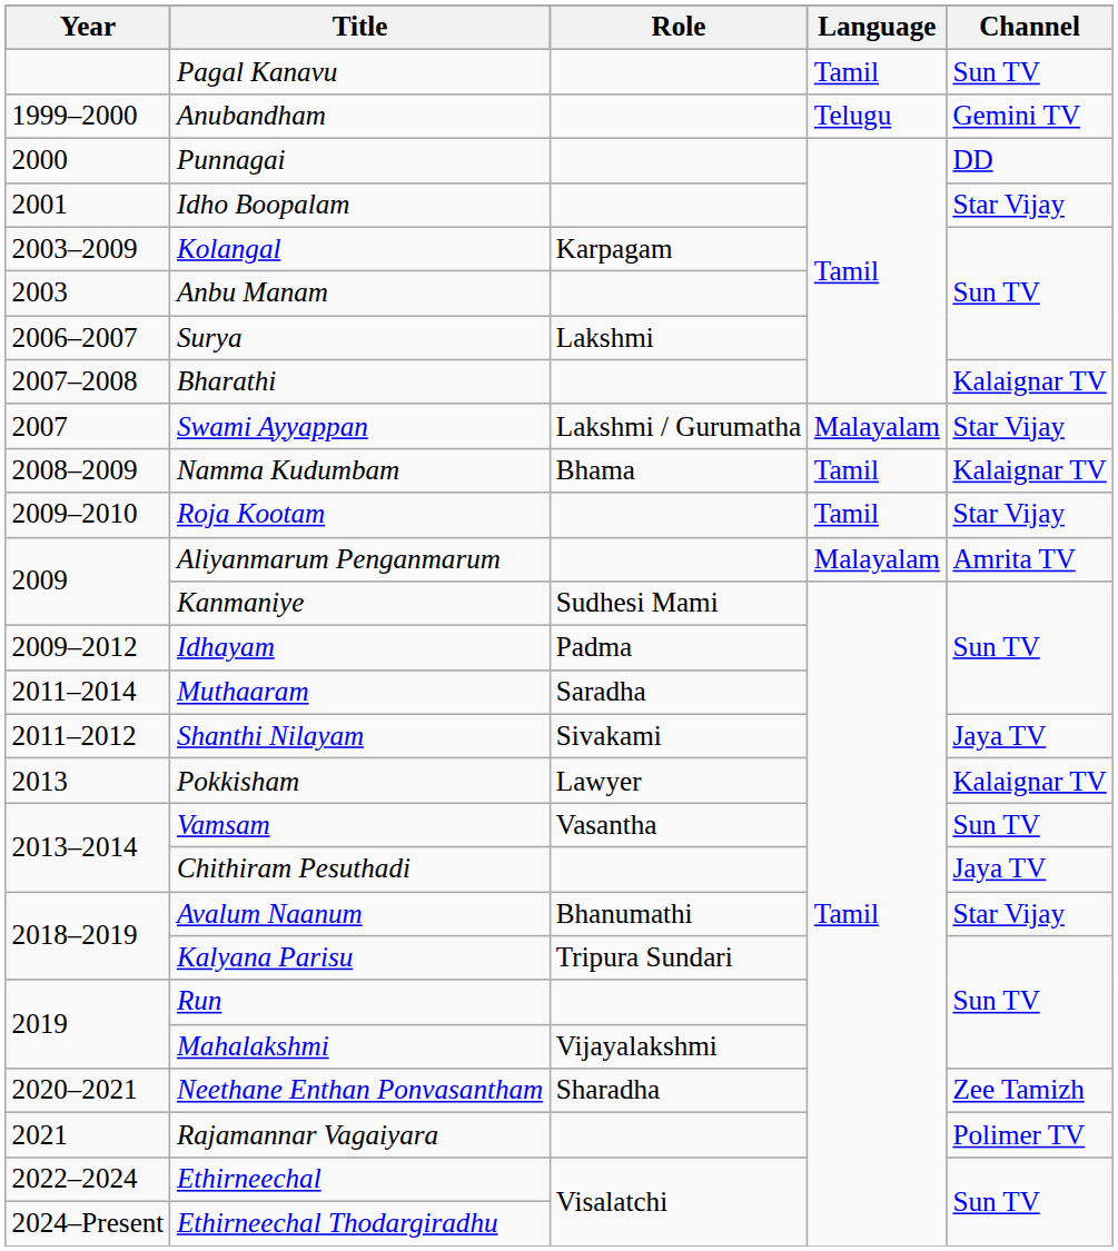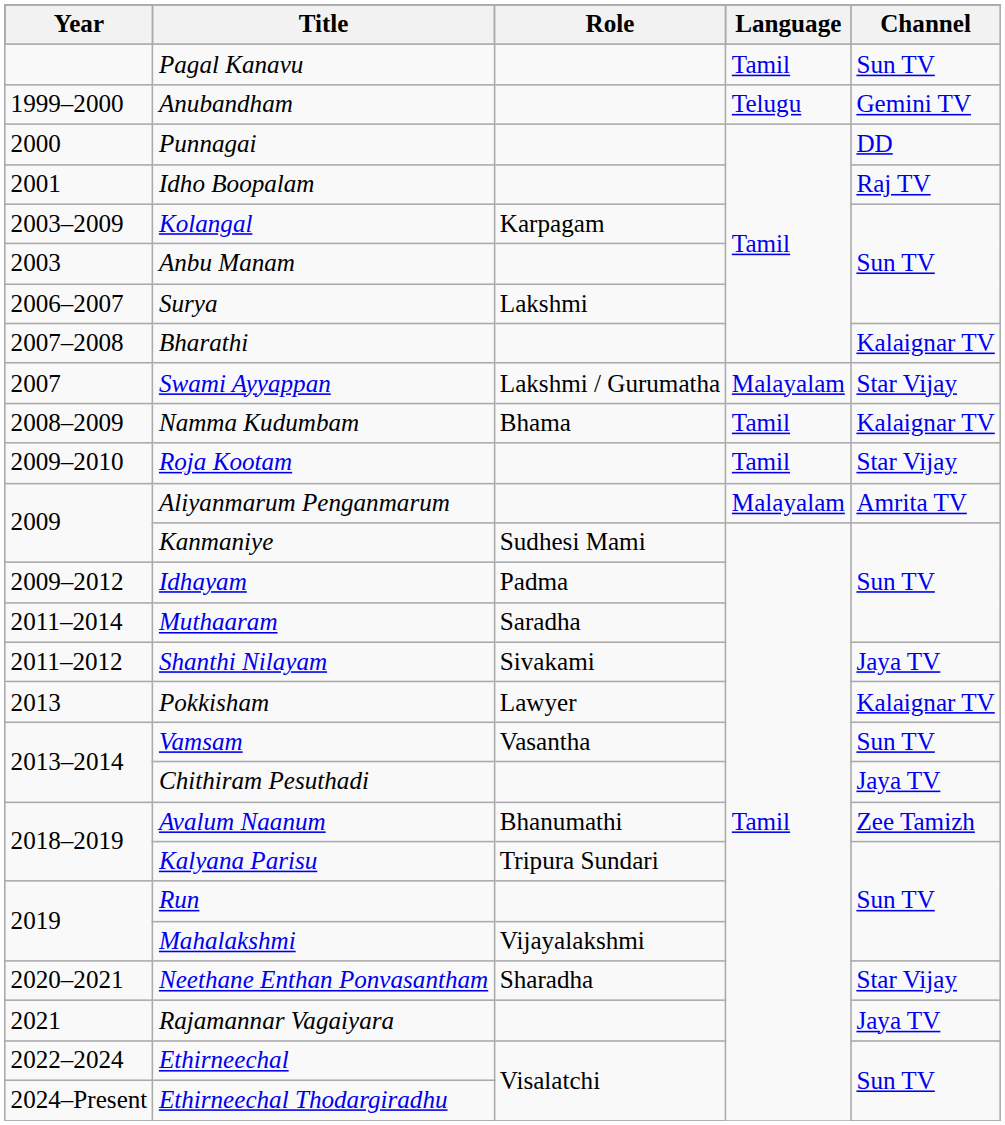Idho Boopalam | Channel: Star Vijay -> Raj TV
Avalum Naanum | Channel: Star Vijay -> Zee Tamizh
Neethane Enthan Ponvasantham | Channel: Zee Tamizh -> Star Vijay
Rajamannar Vagaiyara | Channel: Polimer TV -> Jaya TV
